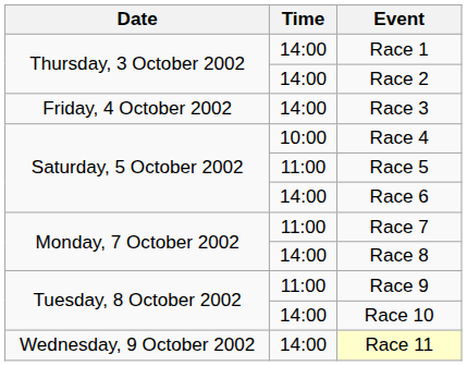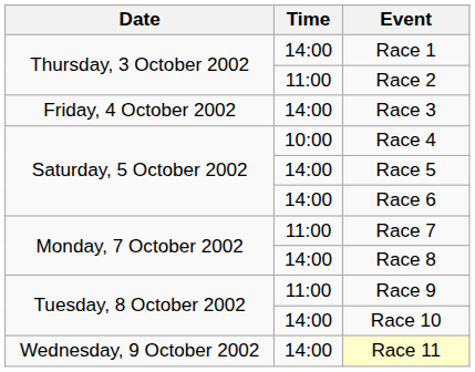Race 2 | Time: 14:00 -> 11:00
Race 5 | Time: 11:00 -> 14:00
